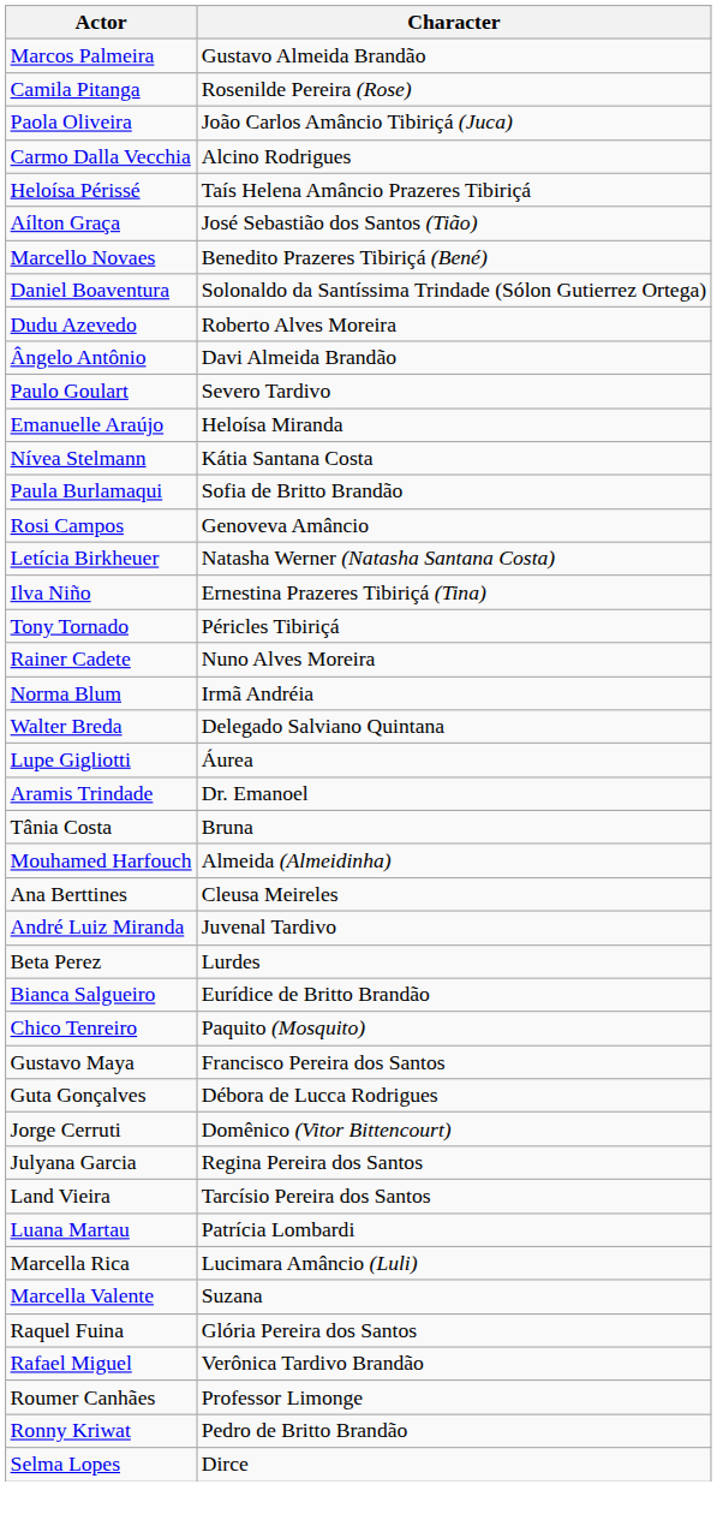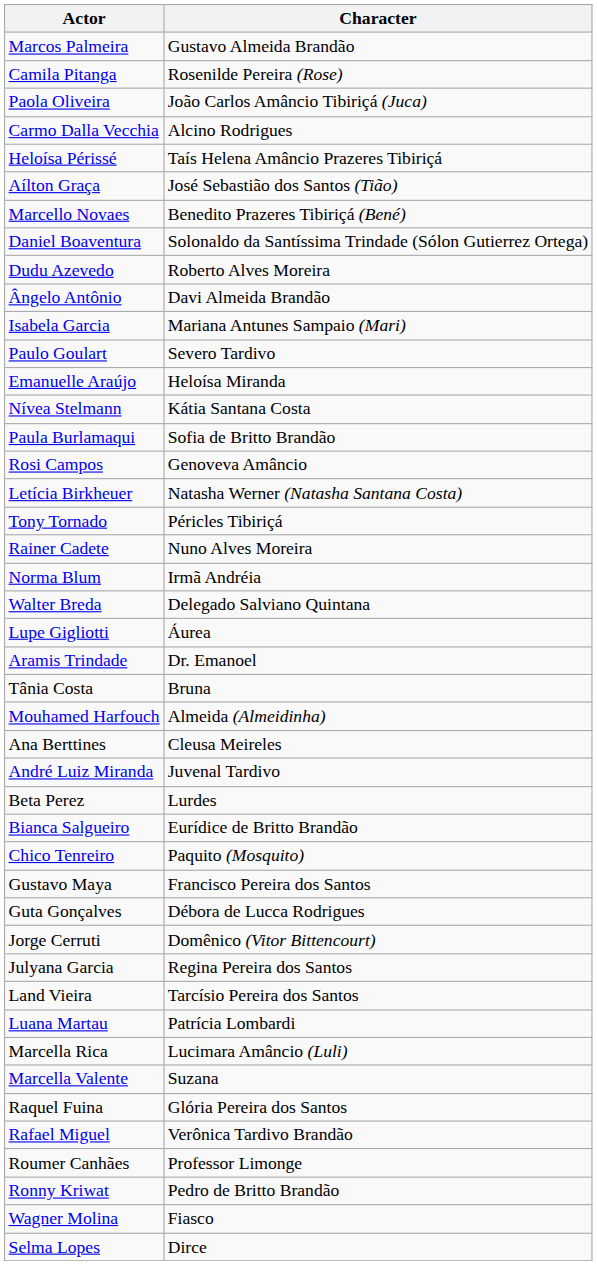+ row: Isabela Garcia | Mariana Antunes Sampaio (Mari)
- row: Ilva Niño | Ernestina Prazeres Tibiriçá (Tina)
+ row: Wagner Molina | Fiasco
